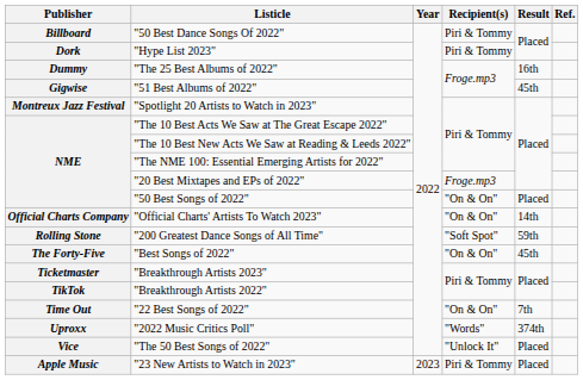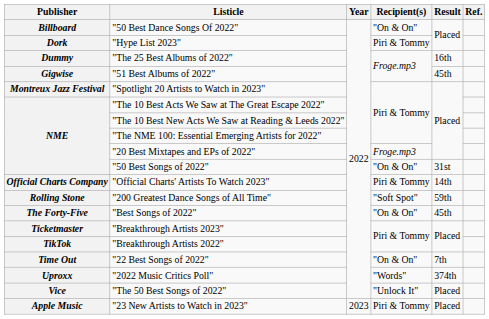"50 Best Dance Songs Of 2022" | Recipient(s): Piri & Tommy -> "On & On"
"50 Best Songs of 2022" | Result: Placed -> 31st
"Official Charts' Artists To Watch 2023" | Recipient(s): "On & On" -> Piri & Tommy
